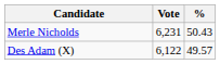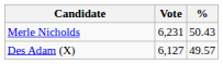Des Adam (X) | Vote: 6,122 -> 6,127
